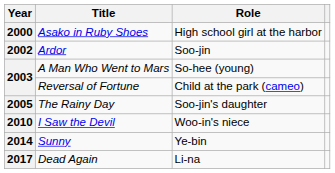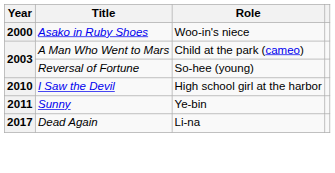Asako in Ruby Shoes | Role: High school girl at the harbor -> Woo-in's niece
- row: 2002 | Ardor | Soo-jin
A Man Who Went to Mars | Role: So-hee (young) -> Child at the park (cameo)
Reversal of Fortune | Role: Child at the park (cameo) -> So-hee (young)
- row: 2005 | The Rainy Day | Soo-jin's daughter
I Saw the Devil | Role: Woo-in's niece -> High school girl at the harbor
Sunny | Year: 2014 -> 2011
